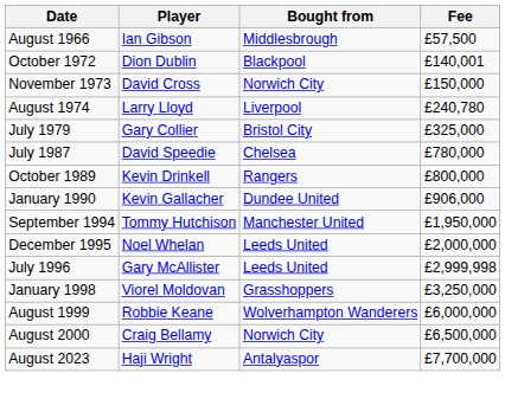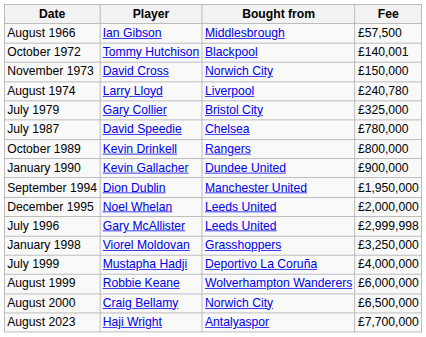October 1972 | Player: Dion Dublin -> Tommy Hutchison
January 1990 | Fee: £906,000 -> £900,000
September 1994 | Player: Tommy Hutchison -> Dion Dublin
+ row: July 1999 | Mustapha Hadji | Deportivo La Coruña | £4,000,000
